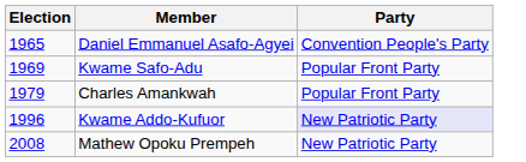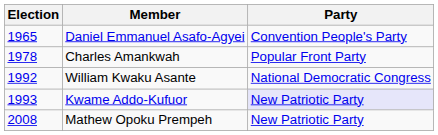- row: 1969 | Kwame Safo-Adu | Popular Front Party
Charles Amankwah | Election: 1979 -> 1978
+ row: 1992 | William Kwaku Asante | National Democratic Congress
Kwame Addo-Kufuor | Election: 1996 -> 1993
